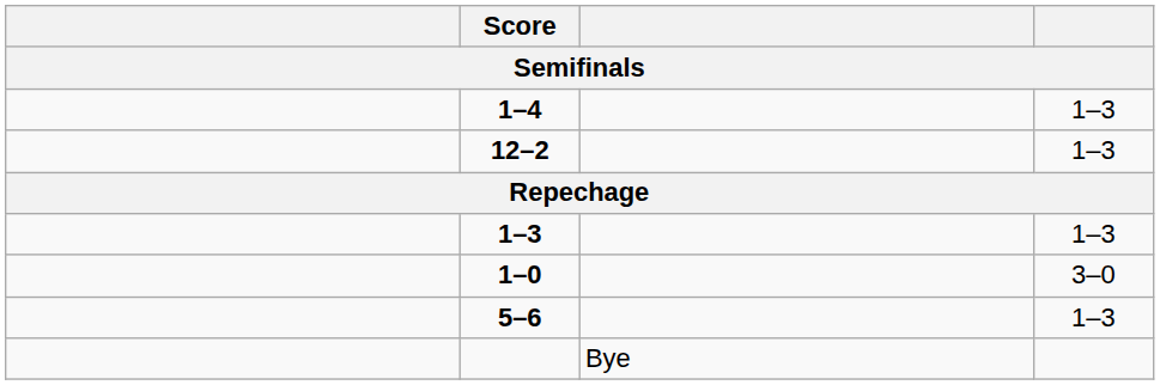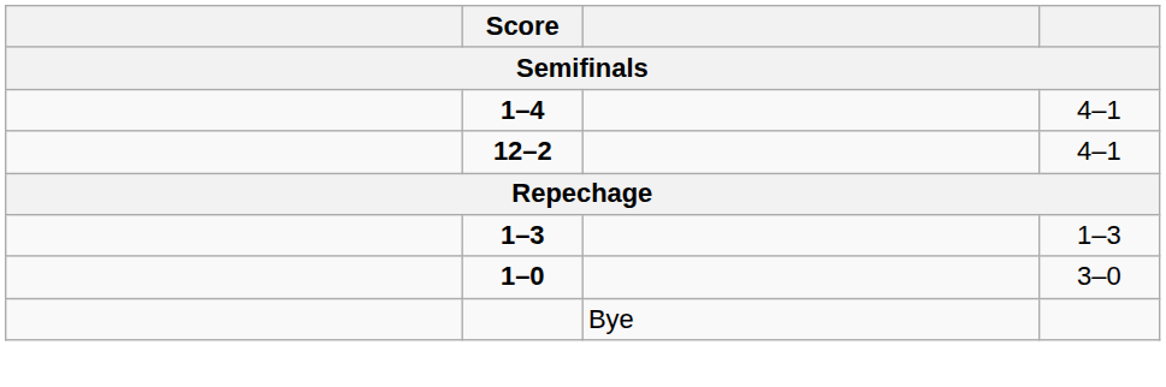1–4 | column 4: 1–3 -> 4–1
12–2 | column 4: 1–3 -> 4–1
- row: 5–6 | 1–3
